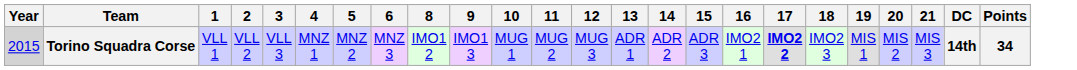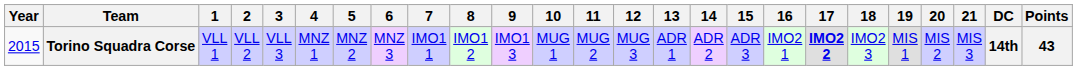+ column: 7 | IMO1 1
Torino Squadra Corse | Year: lightgrey background -> no background
Torino Squadra Corse | Points: 34 -> 43
